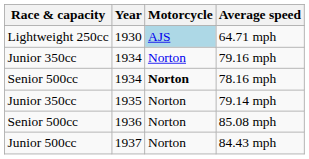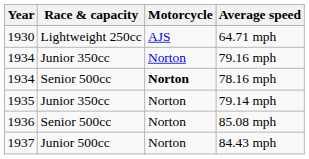columns swapped: Year <-> Race & capacity
64.71 mph | Motorcycle: lightblue background -> no background
